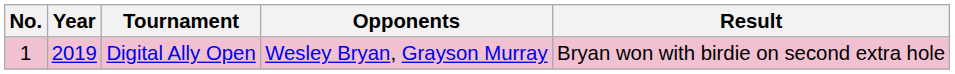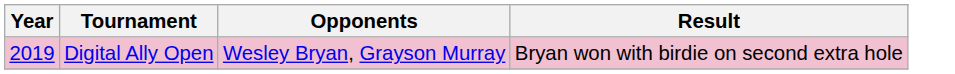- column: No. | 1
